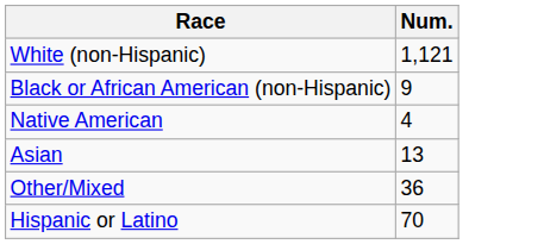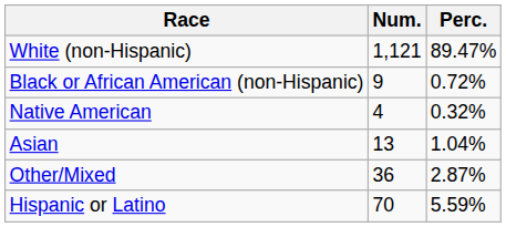+ column: Perc. | 89.47% | 0.72% | 0.32% | 1.04% | 2.87% | 5.59%
